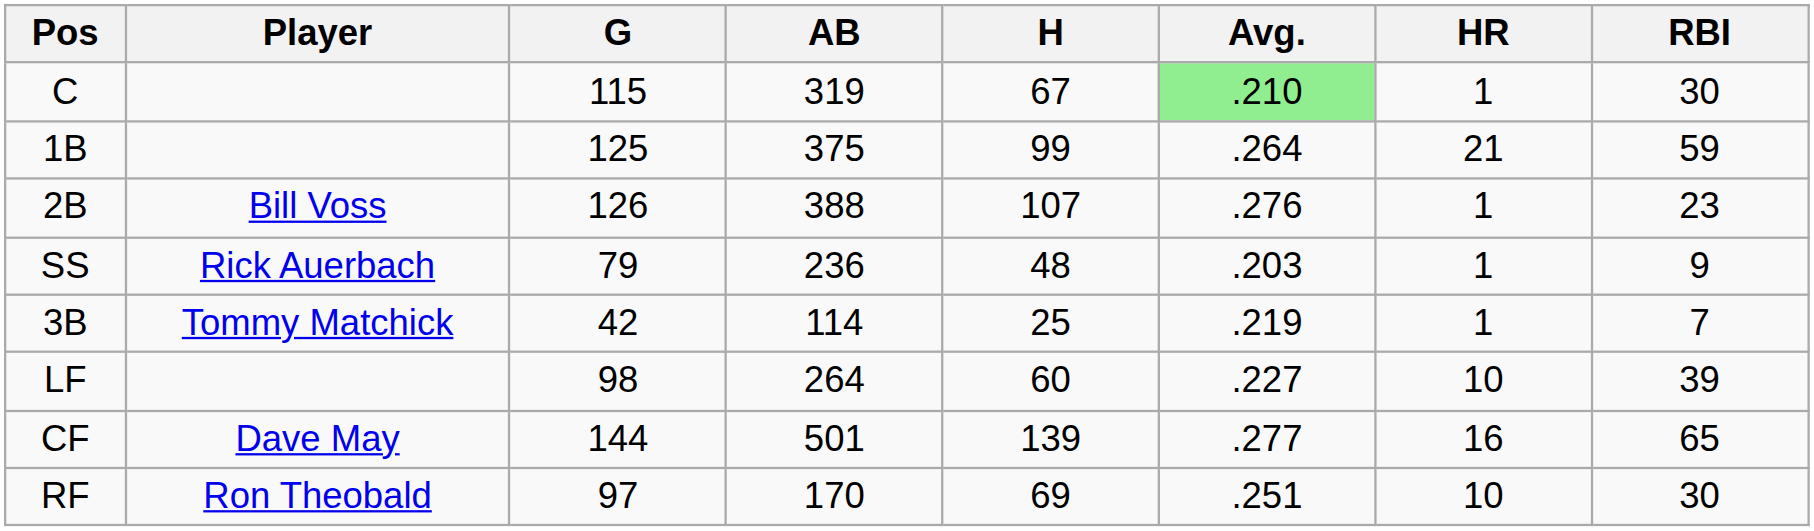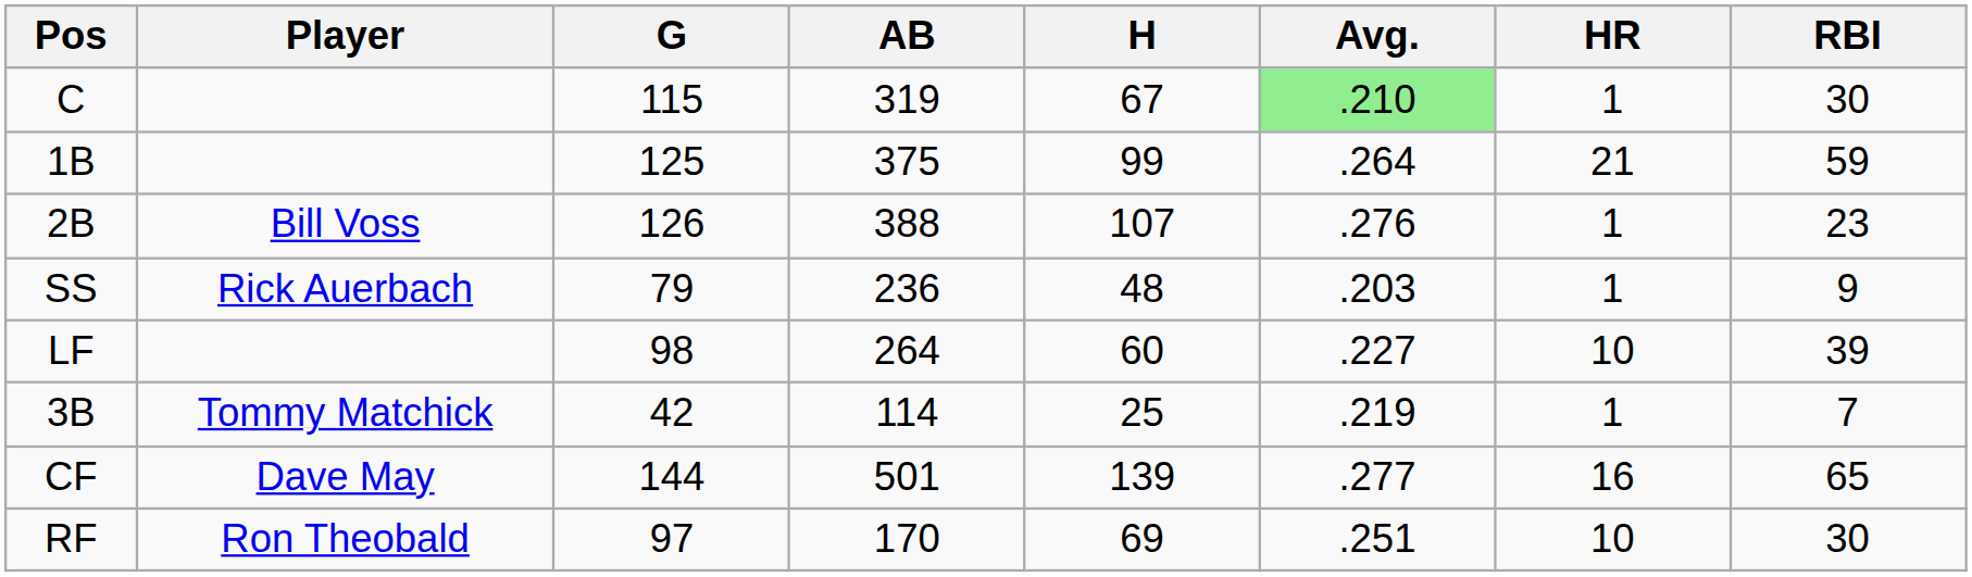rows swapped: 3B <-> LF
